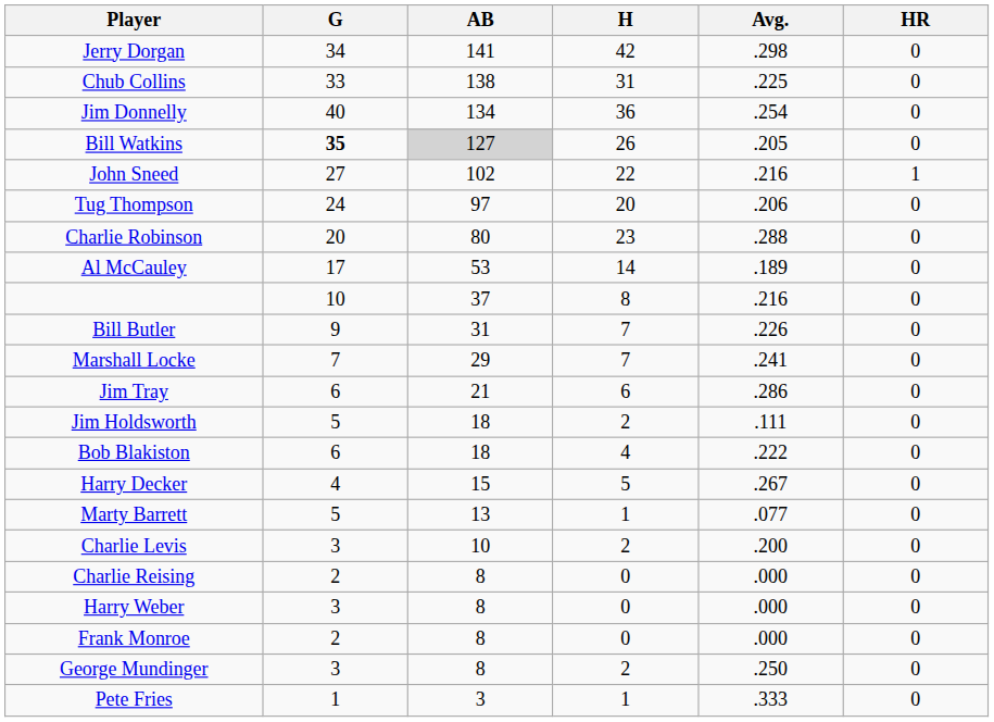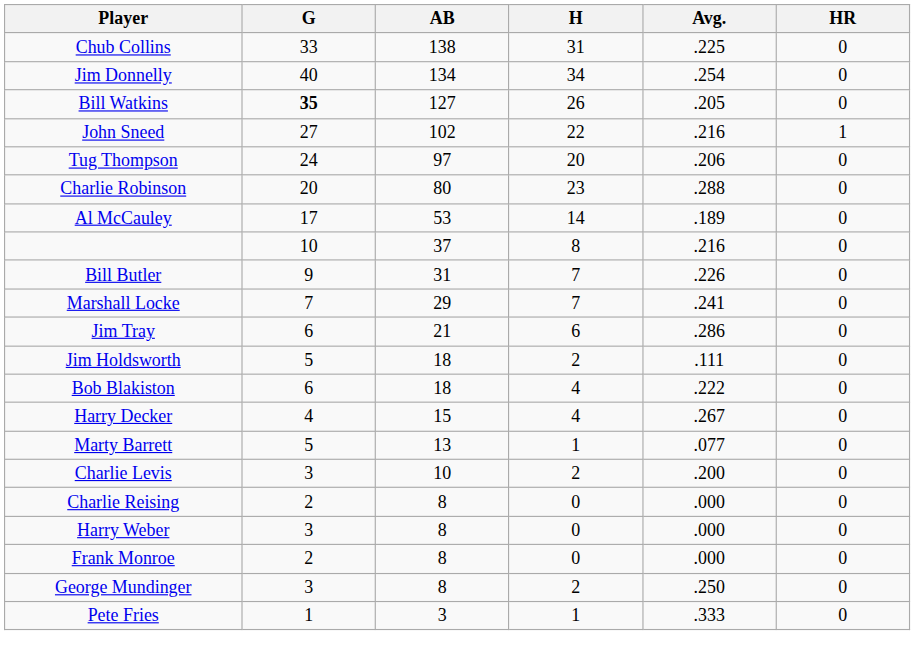- row: Jerry Dorgan | 34 | 141 | 42 | .298 | 0
Jim Donnelly | H: 36 -> 34
Bill Watkins | AB: lightgrey background -> no background
Harry Decker | H: 5 -> 4
